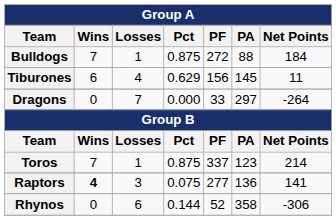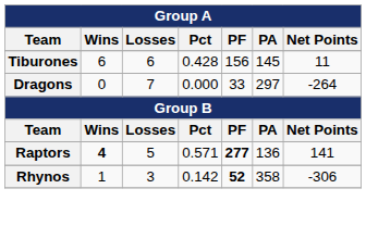- row: Bulldogs | 7 | 1 | 0.875 | 272 | 88 | 184
Tiburones | Losses: 4 -> 6
Tiburones | Pct: 0.629 -> 0.428
- row: Toros | 7 | 1 | 0.875 | 337 | 123 | 214
Raptors | Losses: 3 -> 5
Raptors | Pct: 0.075 -> 0.571
Raptors | PF: normal -> bold
Rhynos | Wins: 0 -> 1
Rhynos | Losses: 6 -> 3
Rhynos | Pct: 0.144 -> 0.142
Rhynos | PF: normal -> bold
